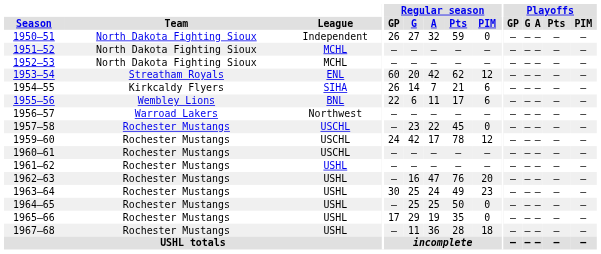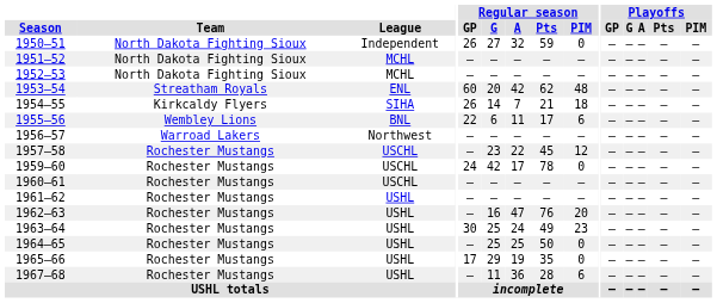1953–54 | Regular season / PIM: 12 -> 48
1954–55 | Regular season / PIM: 6 -> 18
1957–58 | Regular season / PIM: 0 -> 12
1959–60 | Regular season / PIM: 12 -> 0
1967–68 | Regular season / PIM: 18 -> 6
